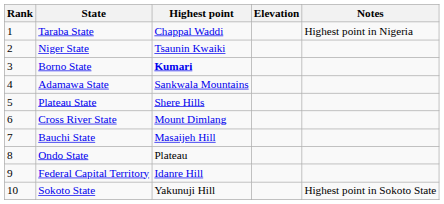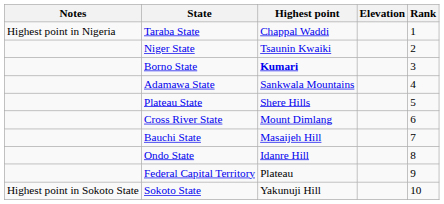columns swapped: Rank <-> Notes
Ondo State | Highest point: Plateau -> Idanre Hill
Federal Capital Territory | Highest point: Idanre Hill -> Plateau
